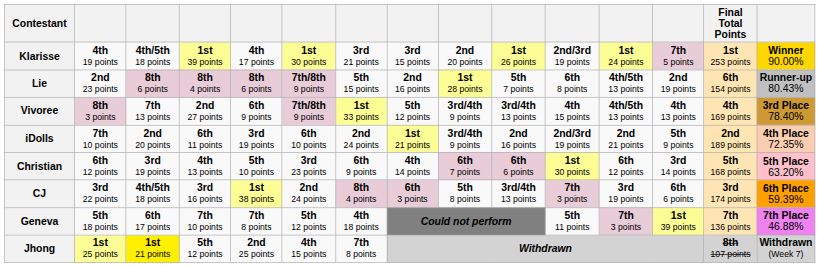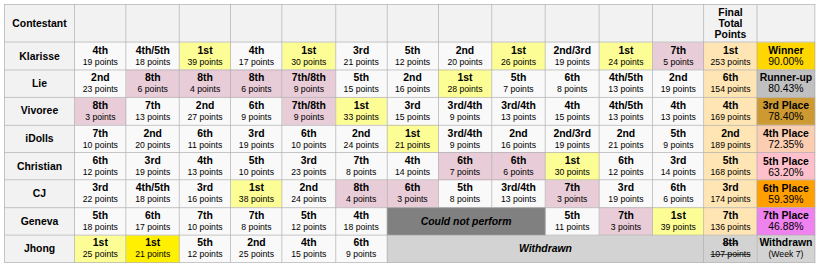Klarisse | column 8: 3rd 15 points -> 5th 12 points
Vivoree | column 8: 5th 12 points -> 3rd 15 points
Christian | column 7: 6th 9 points -> 7th 8 points
Jhong | column 7: 7th 8 points -> 6th 9 points
